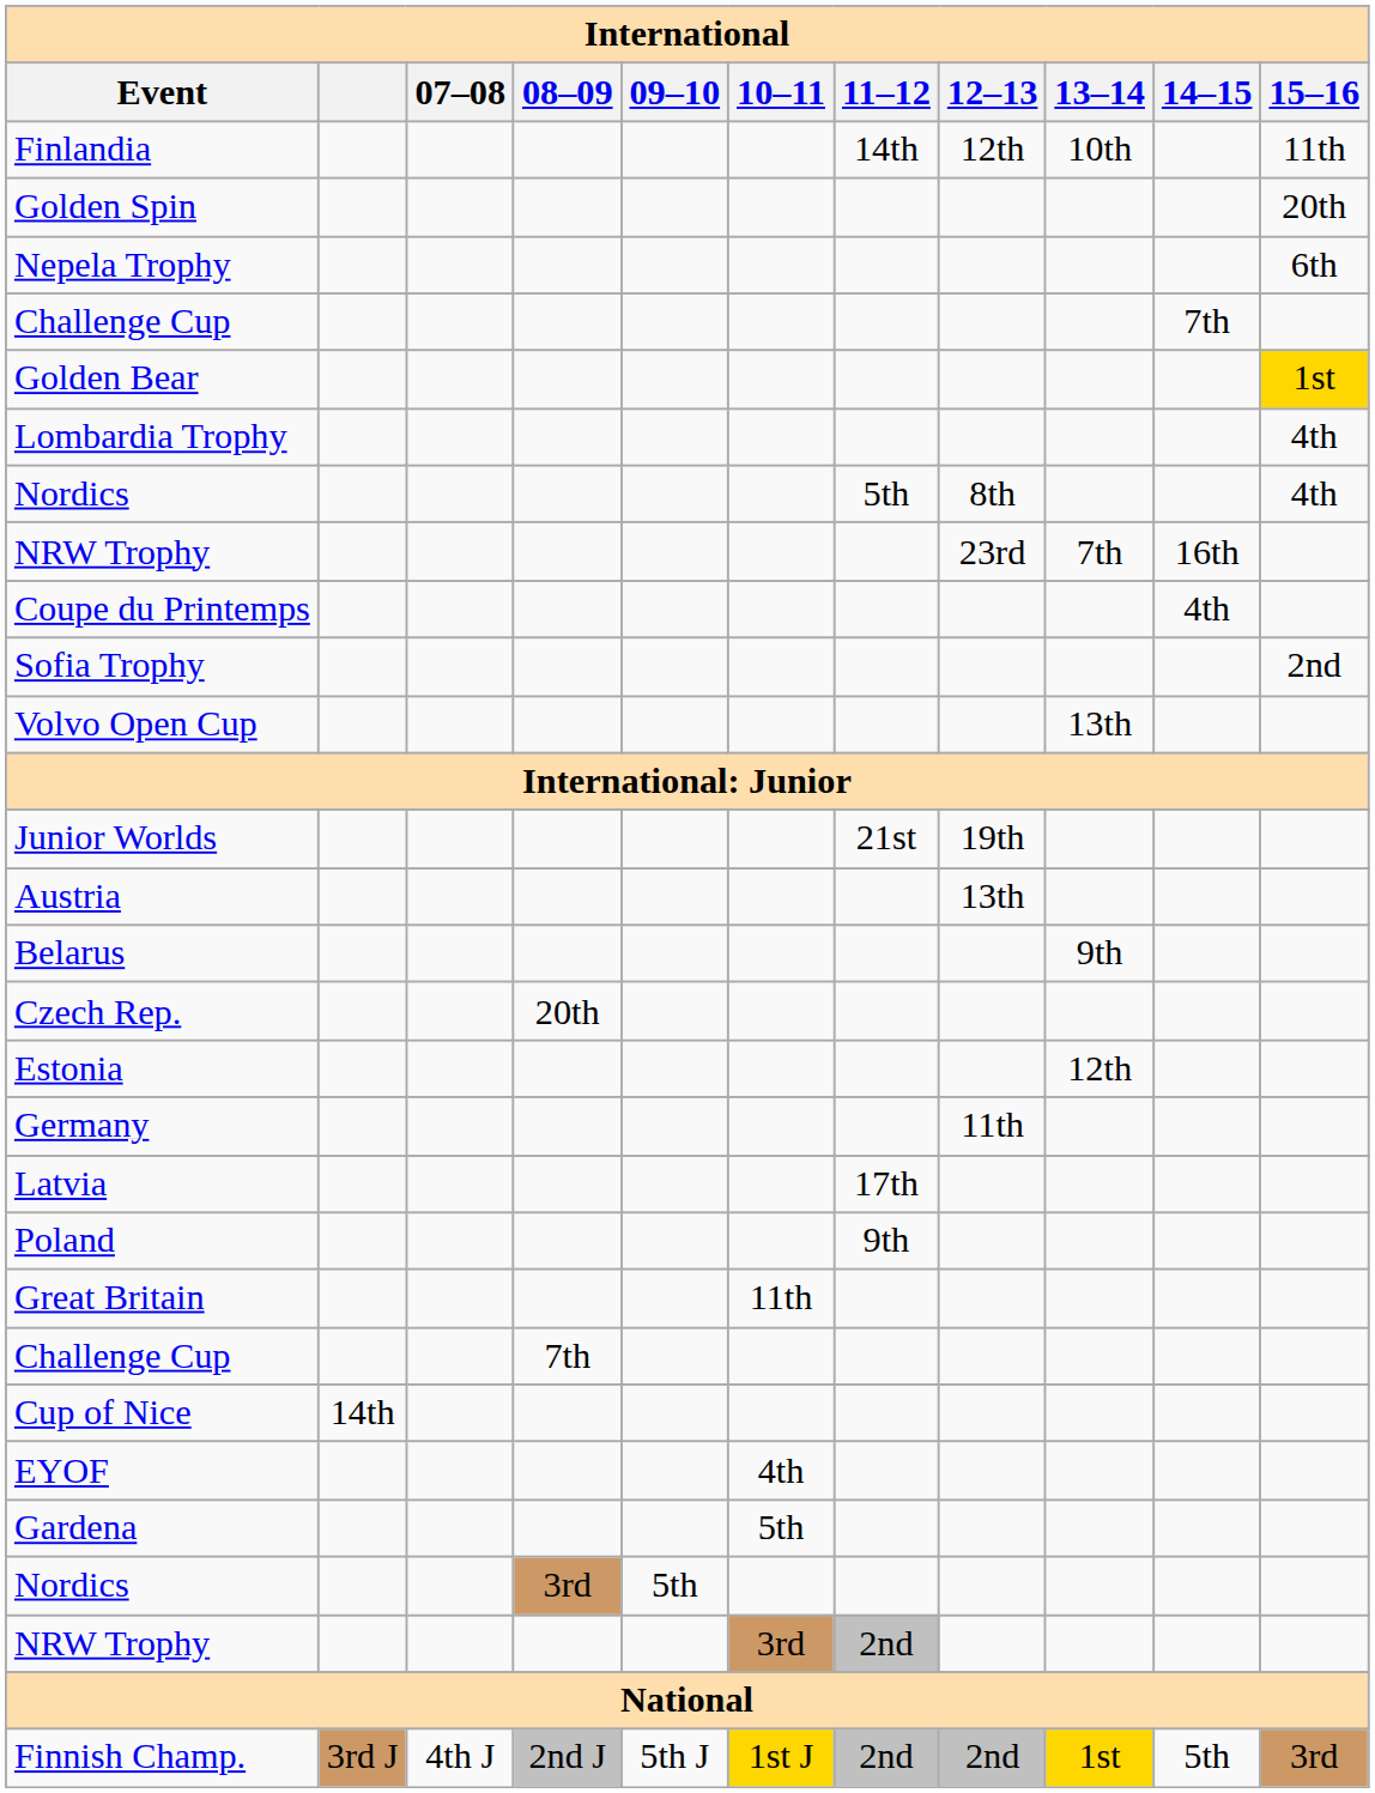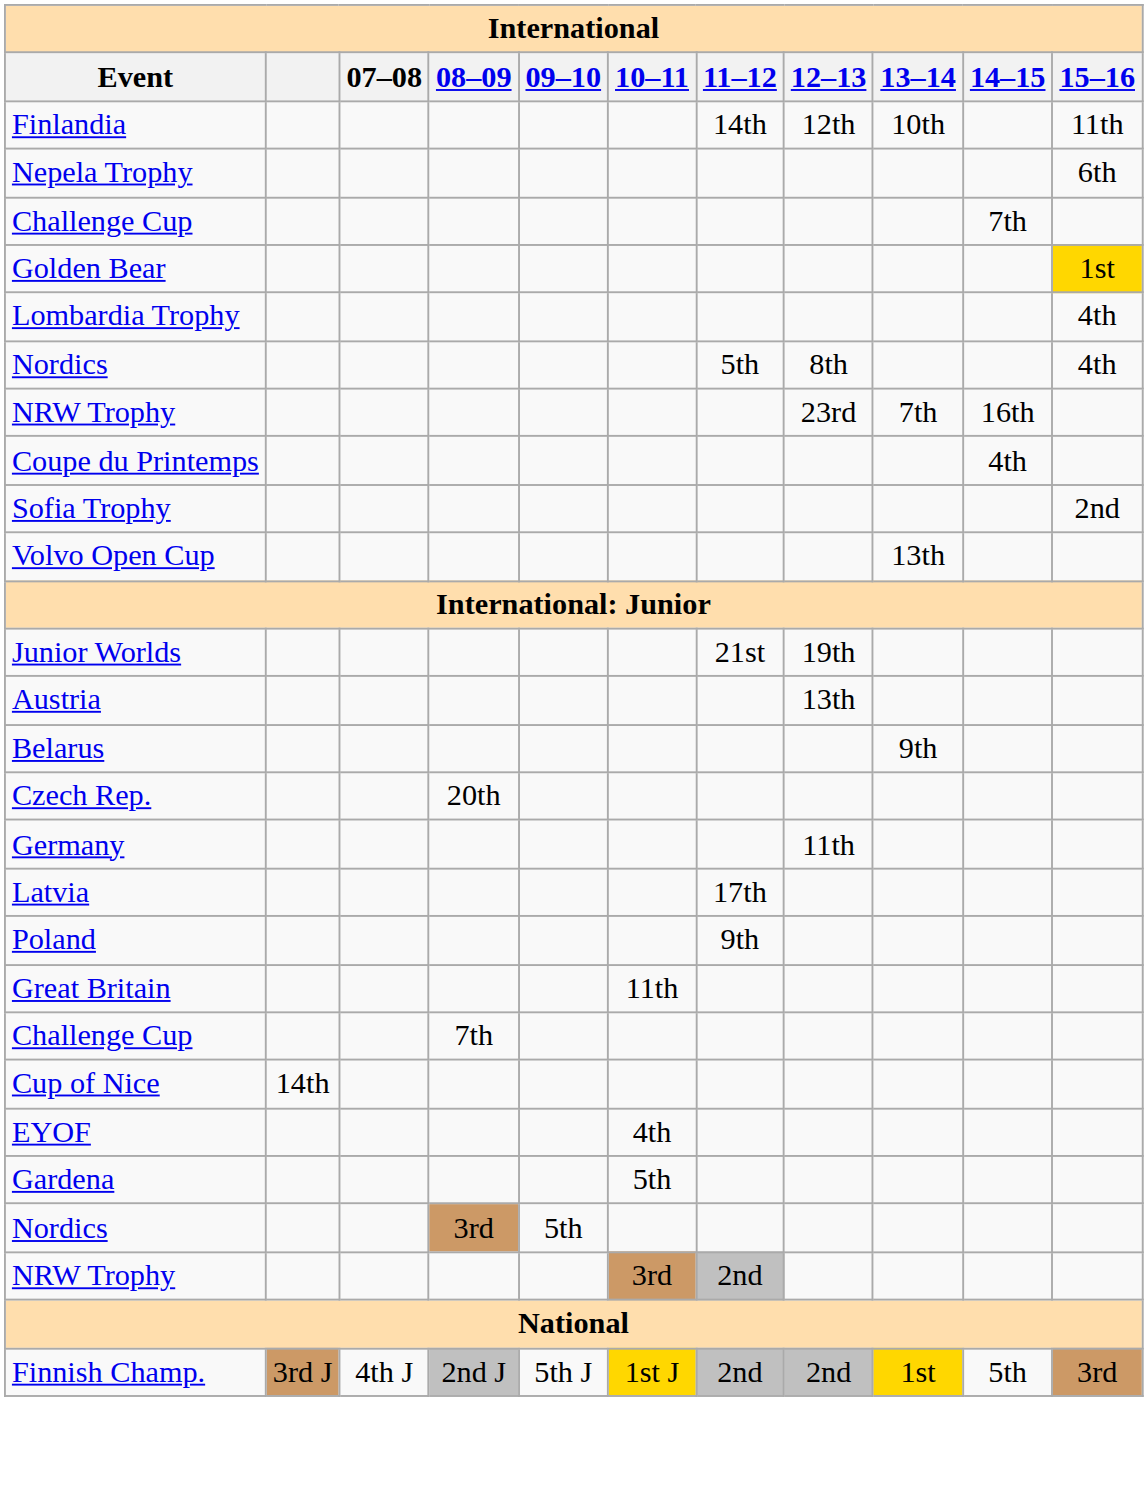- row: Golden Spin | 20th
- row: Estonia | 12th
